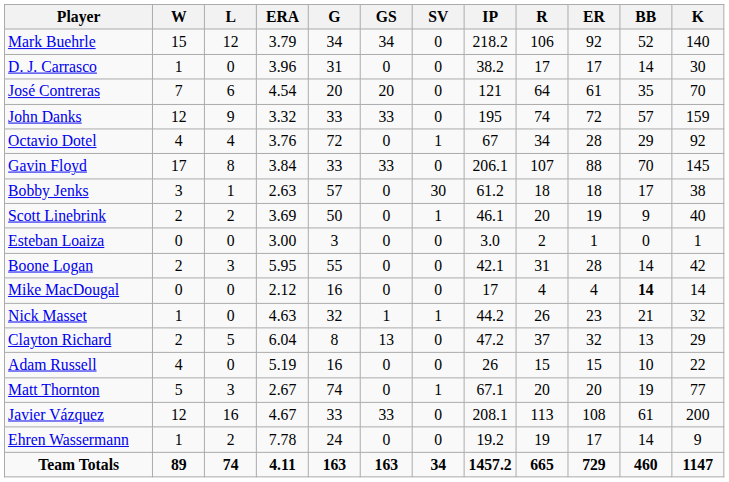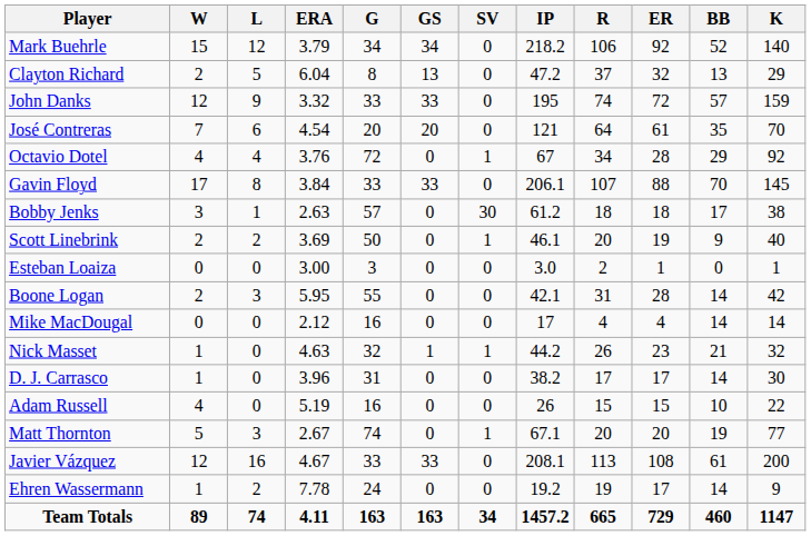rows swapped: D. J. Carrasco <-> Clayton Richard
rows swapped: José Contreras <-> John Danks
Mike MacDougal | BB: bold -> normal
